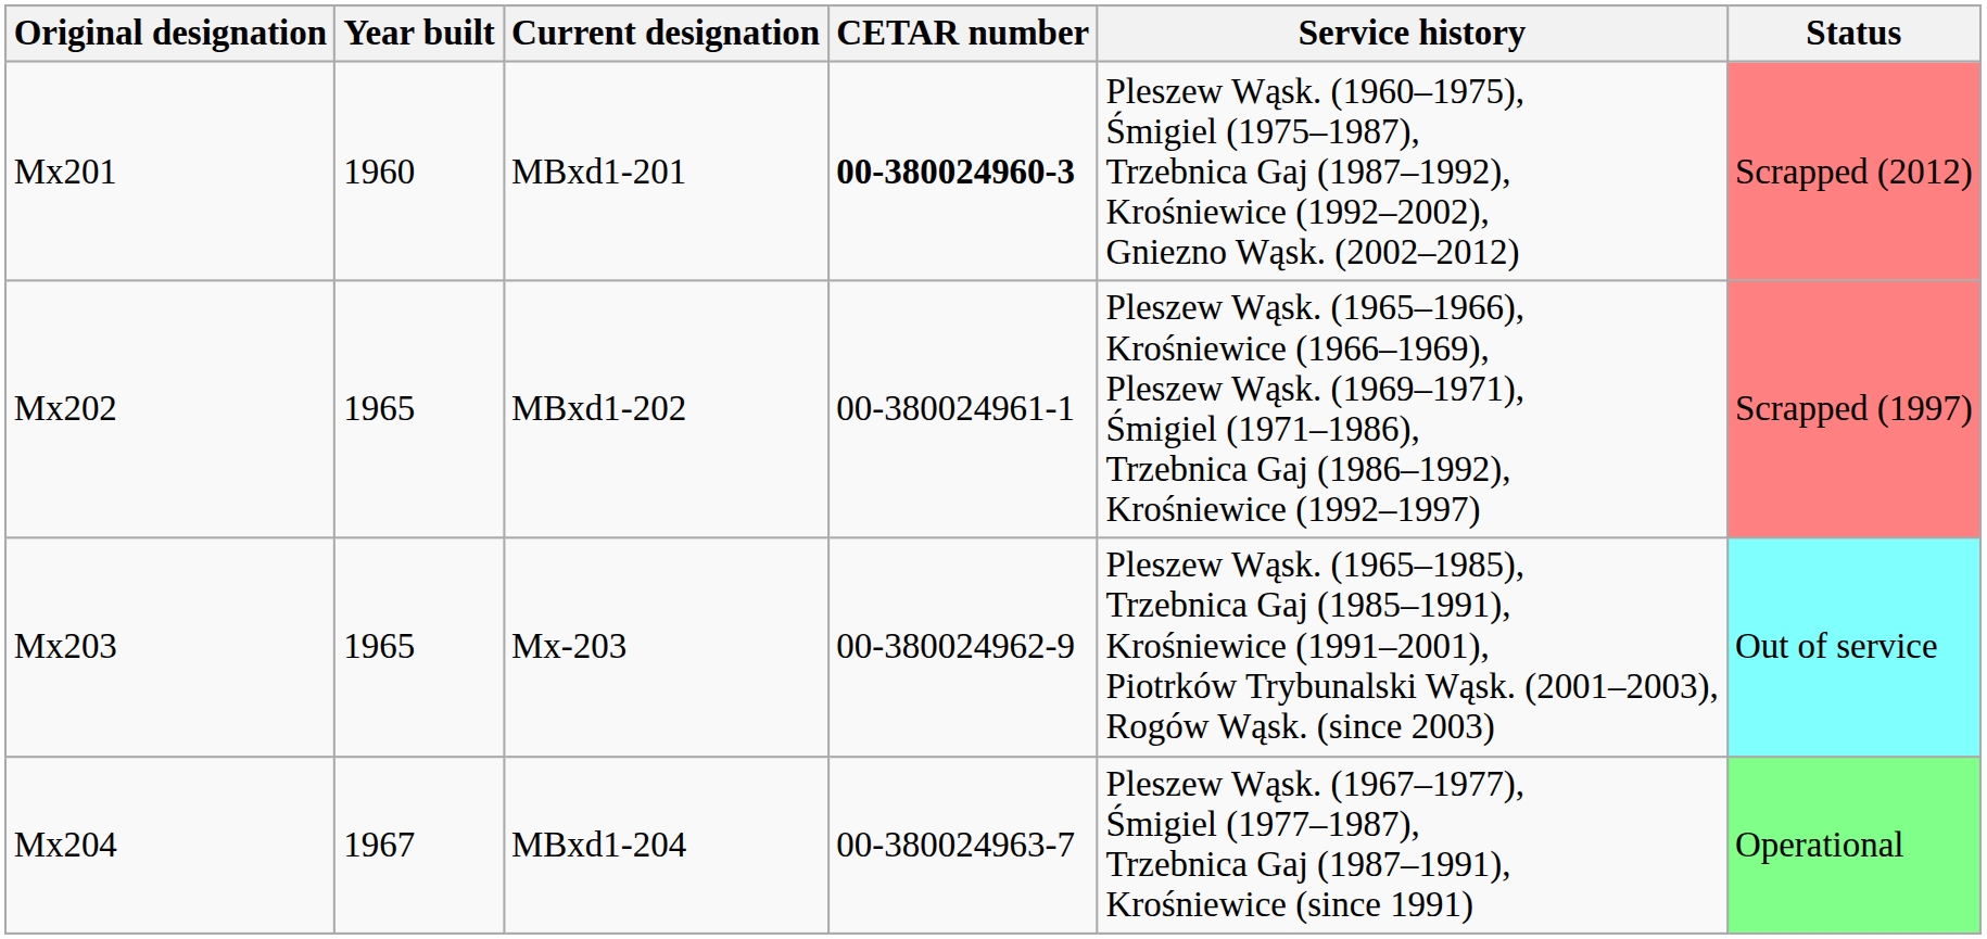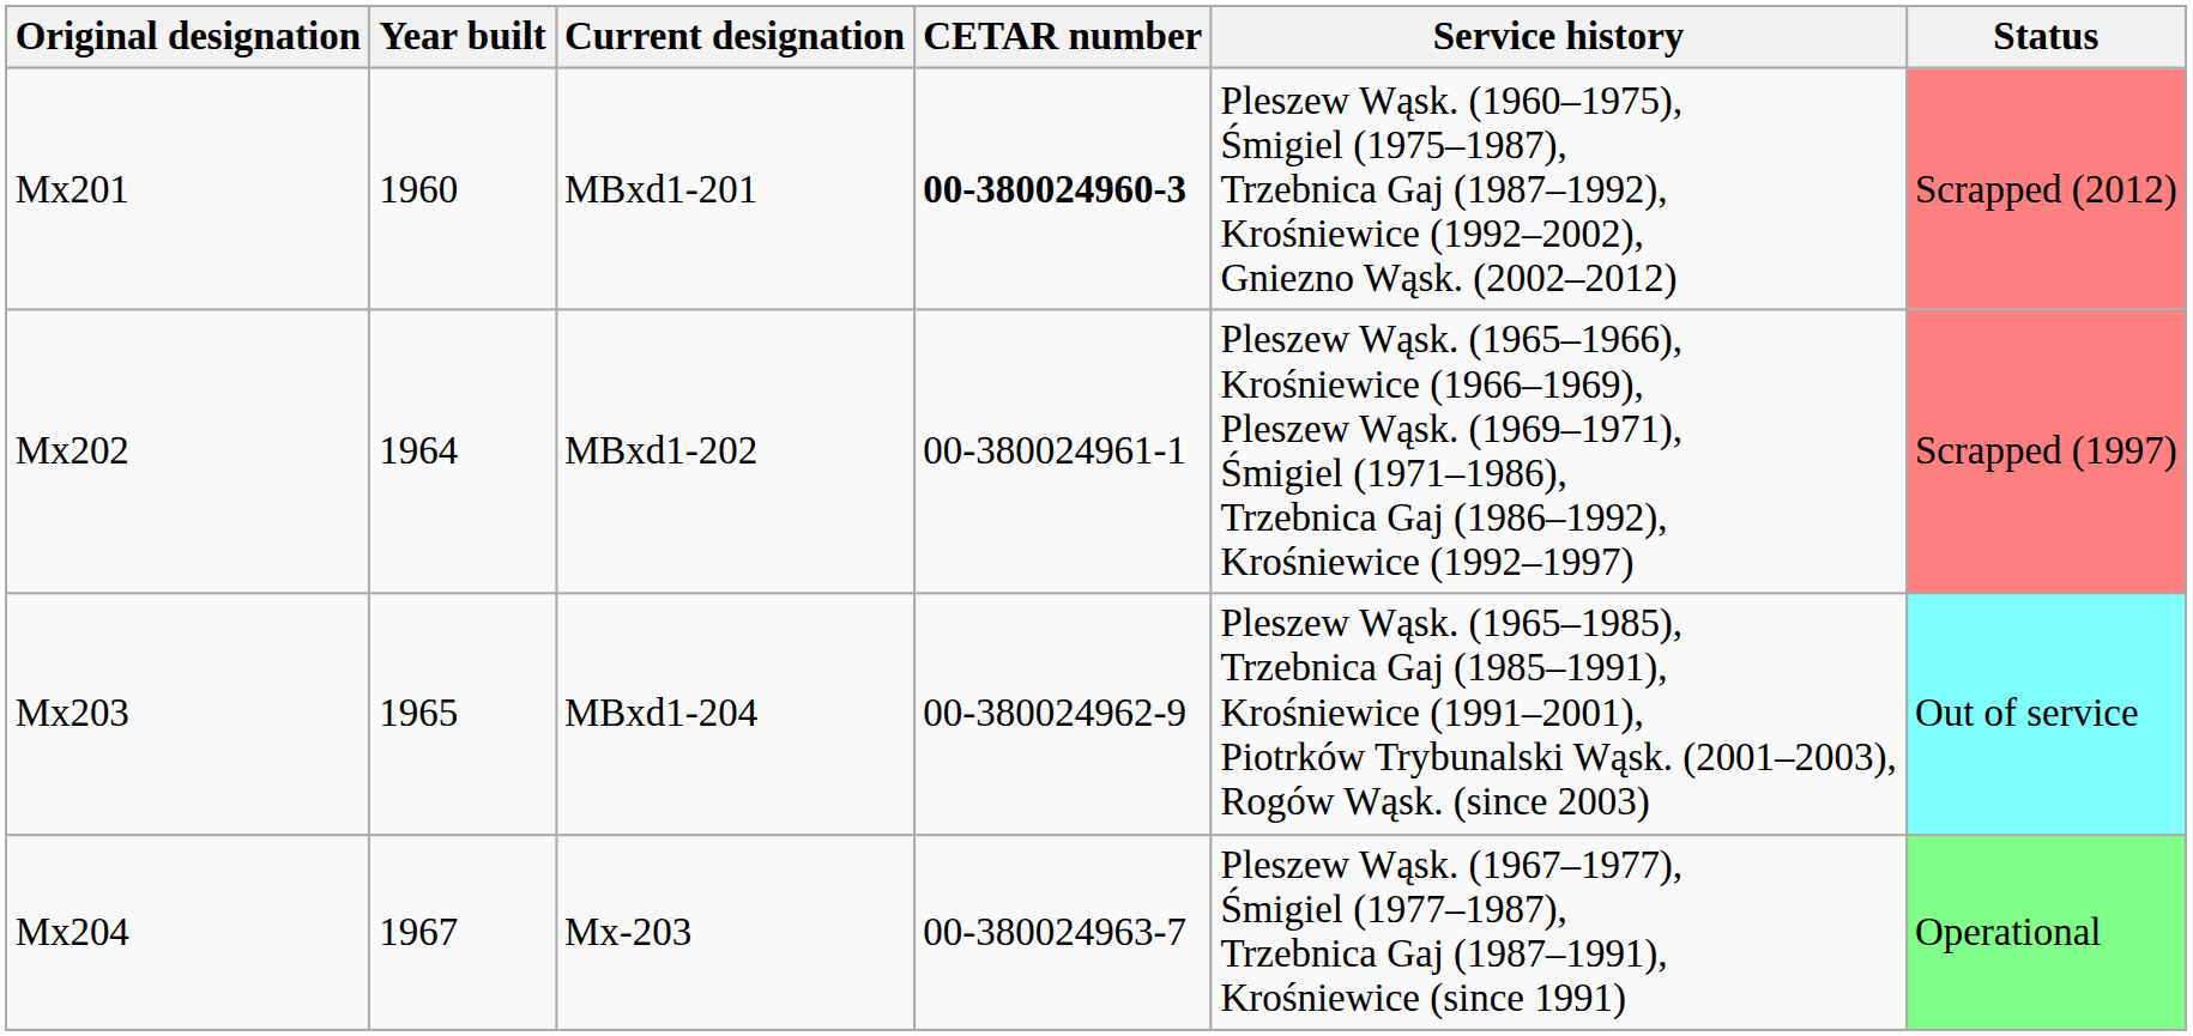Mx202 | Year built: 1965 -> 1964
Mx203 | Current designation: Mx-203 -> MBxd1-204
Mx204 | Current designation: MBxd1-204 -> Mx-203
